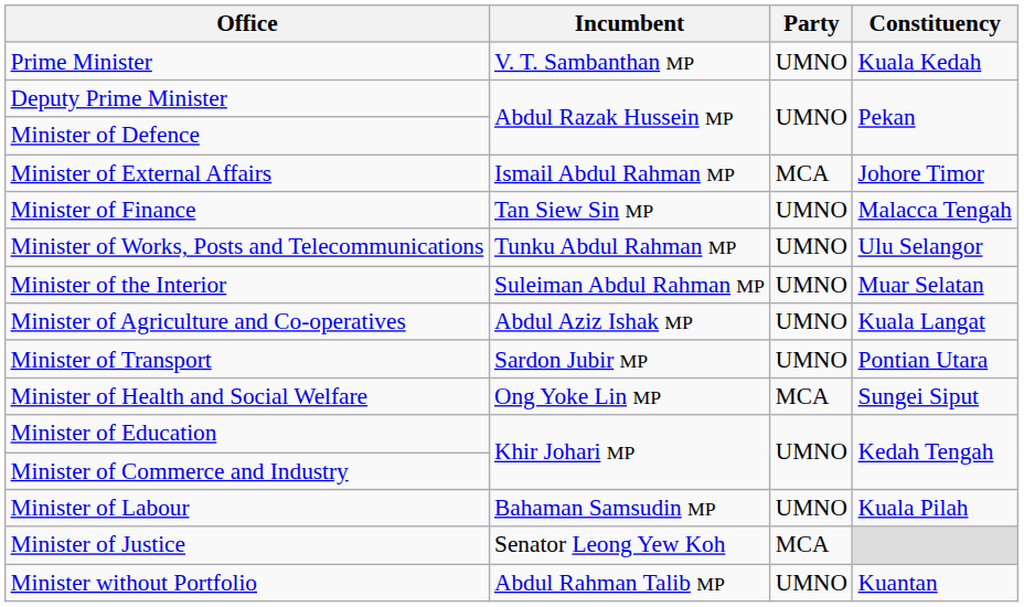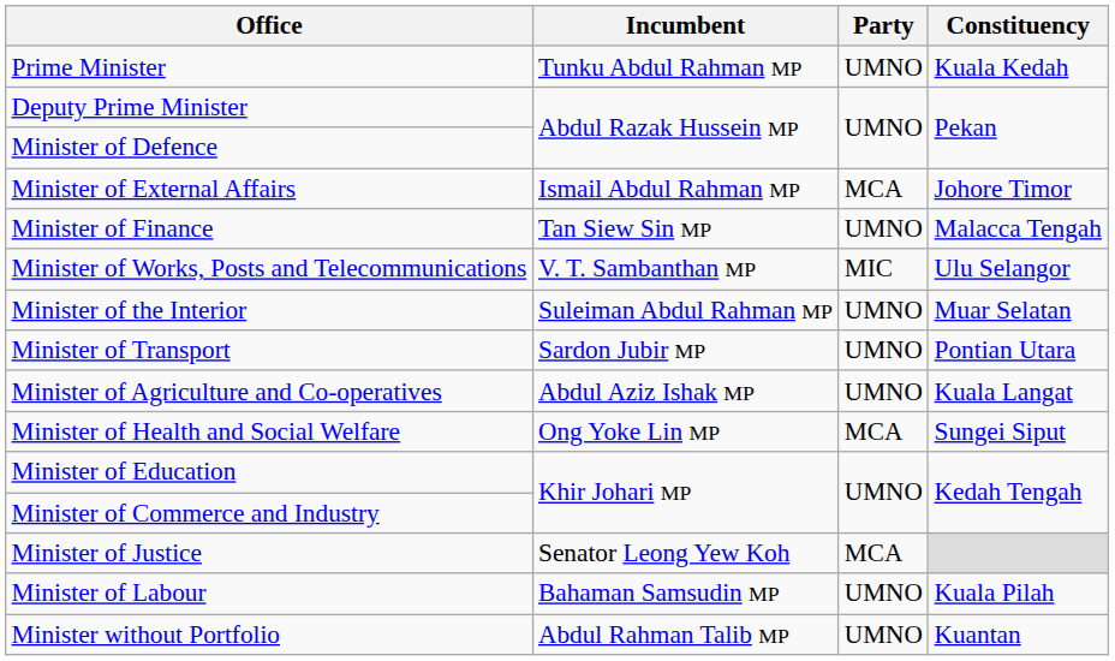Prime Minister | Incumbent: V. T. Sambanthan MP -> Tunku Abdul Rahman MP
Minister of Works, Posts and Telecommunications | Incumbent: Tunku Abdul Rahman MP -> V. T. Sambanthan MP
Minister of Works, Posts and Telecommunications | Party: UMNO -> MIC
rows swapped: Minister of Agriculture and Co-operatives <-> Minister of Transport
rows swapped: Minister of Labour <-> Minister of Justice
